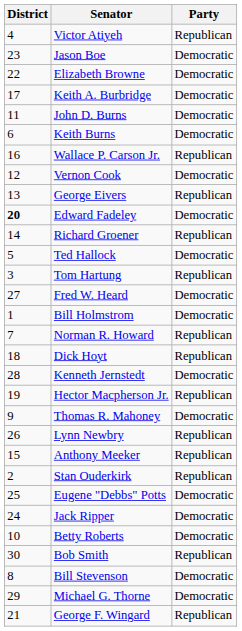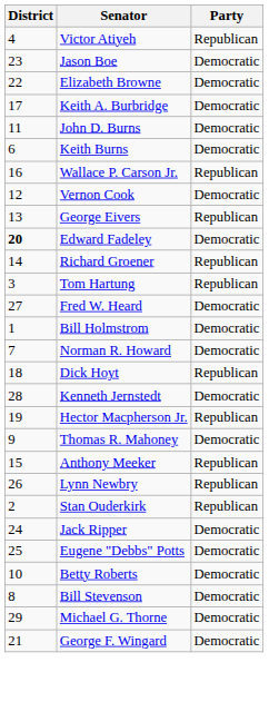- row: 5 | Ted Hallock | Democratic
Norman R. Howard | Party: Republican -> Democratic
rows swapped: Anthony Meeker <-> Lynn Newbry
rows swapped: Eugene "Debbs" Potts <-> Jack Ripper
- row: 30 | Bob Smith | Republican
George F. Wingard | Party: Republican -> Democratic
